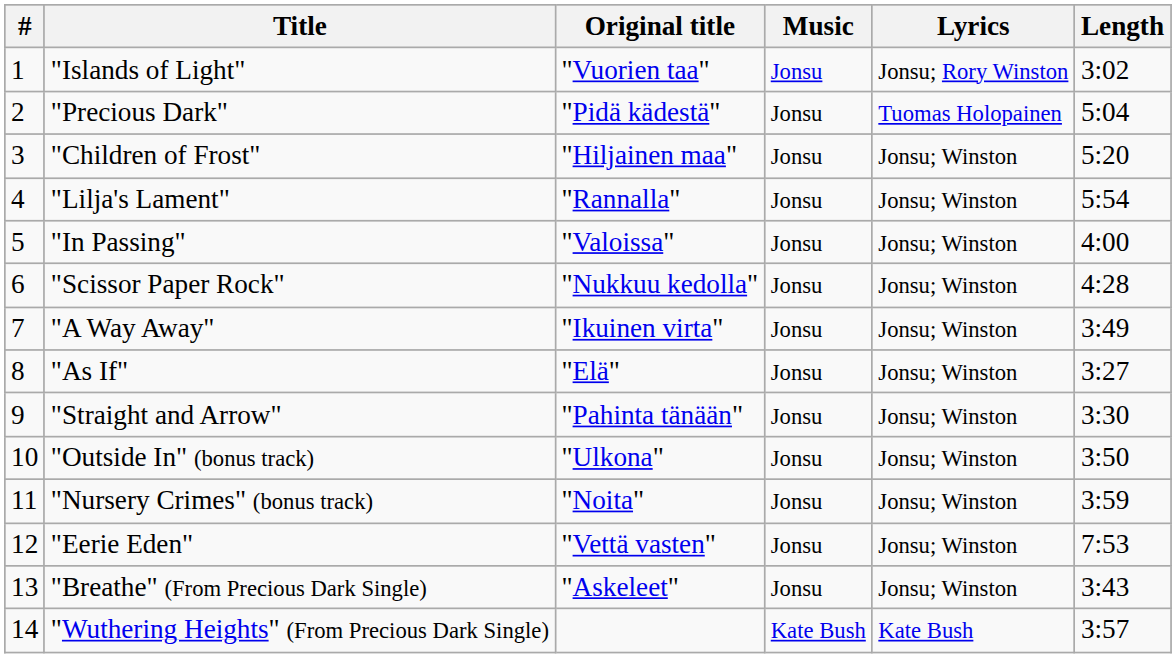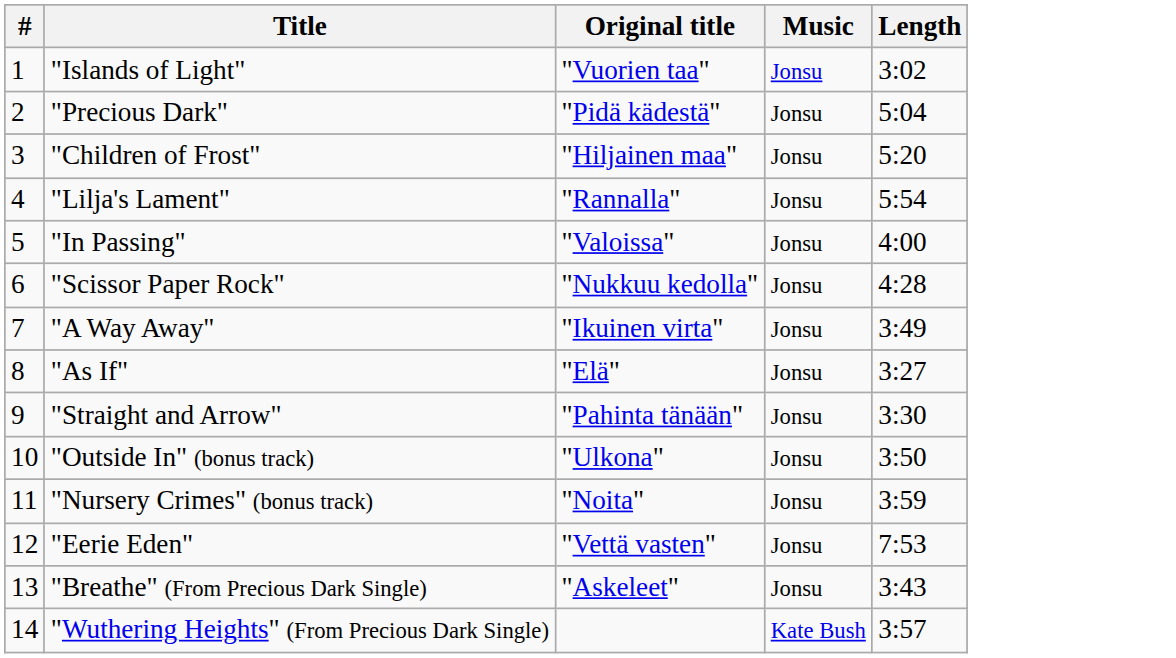- column: Lyrics | Jonsu; Rory Winston | Tuomas Holopainen | Jonsu; Winston | Jonsu; Winston | Jonsu; Winston | Jonsu; Winston | Jonsu; Winston | Jonsu; Winston | Jonsu; Winston | Jonsu; Winston | Jonsu; Winston | Jonsu; Winston | Jonsu; Winston | Kate Bush
